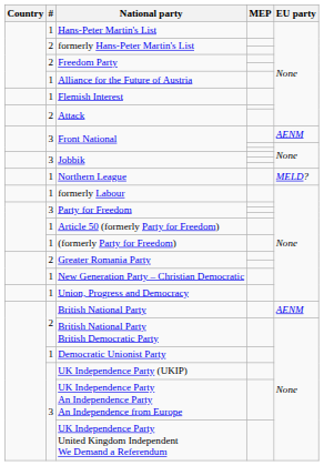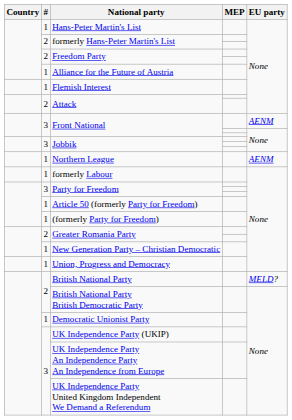Northern League | EU party: MELD? -> AENM
British National Party | EU party: AENM -> MELD?
